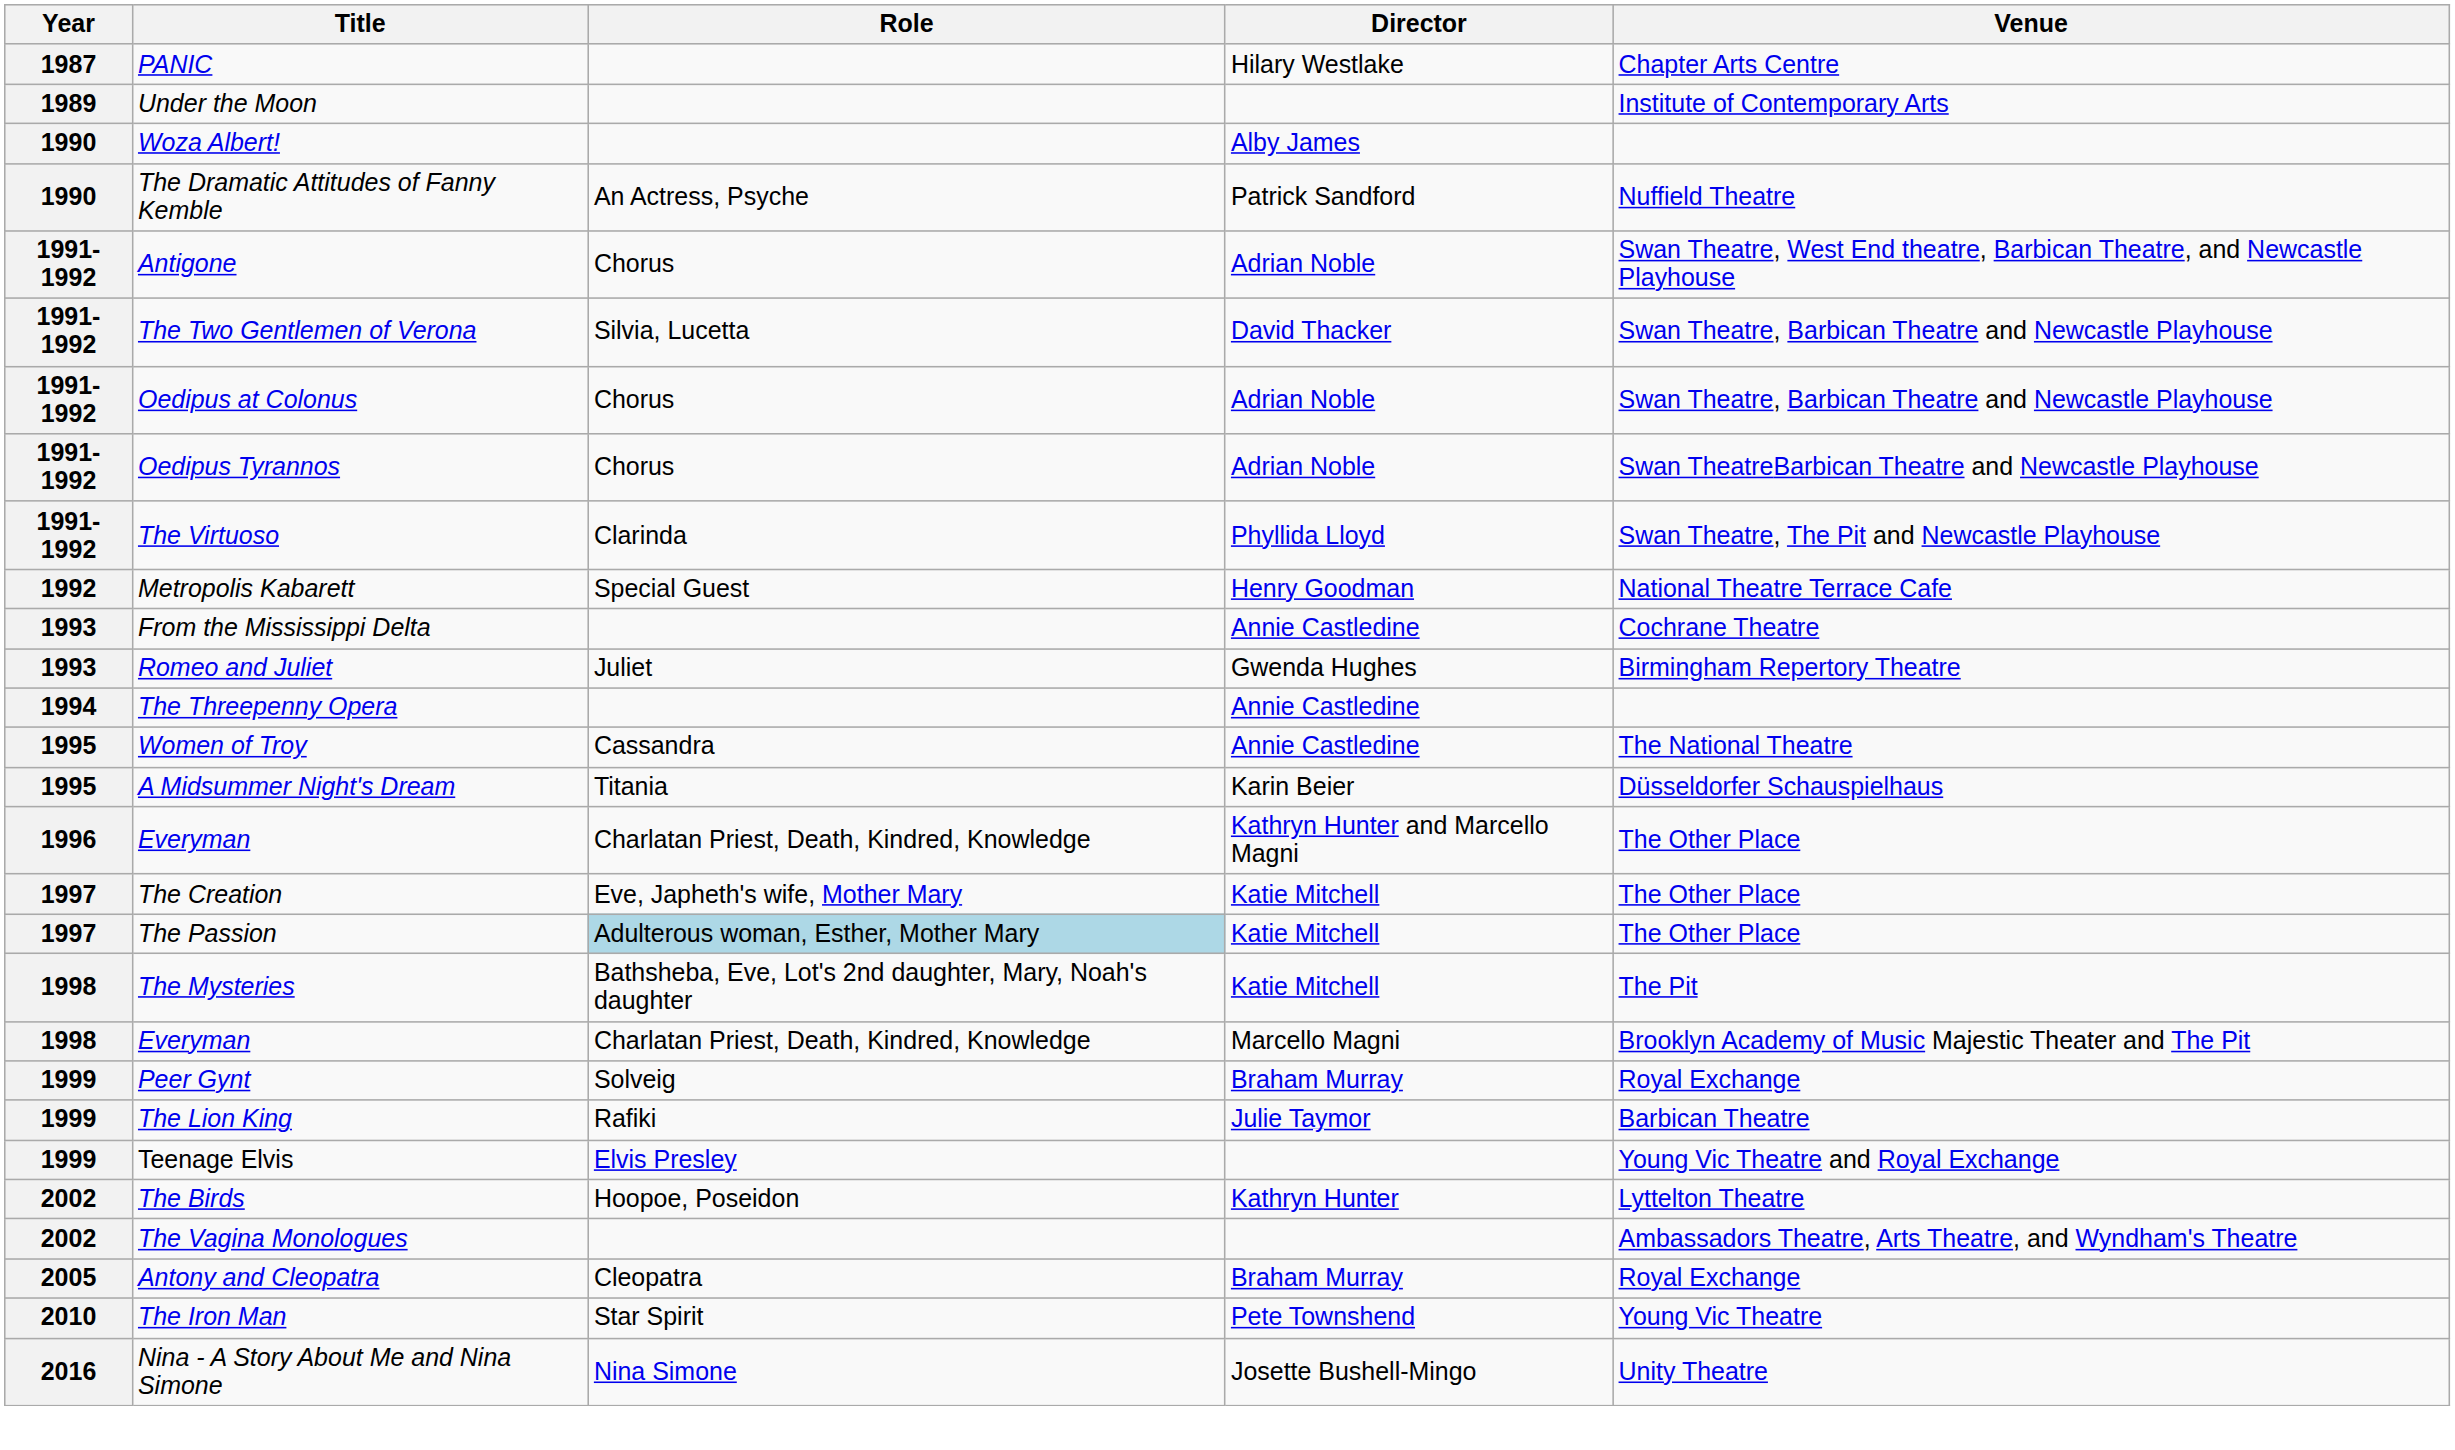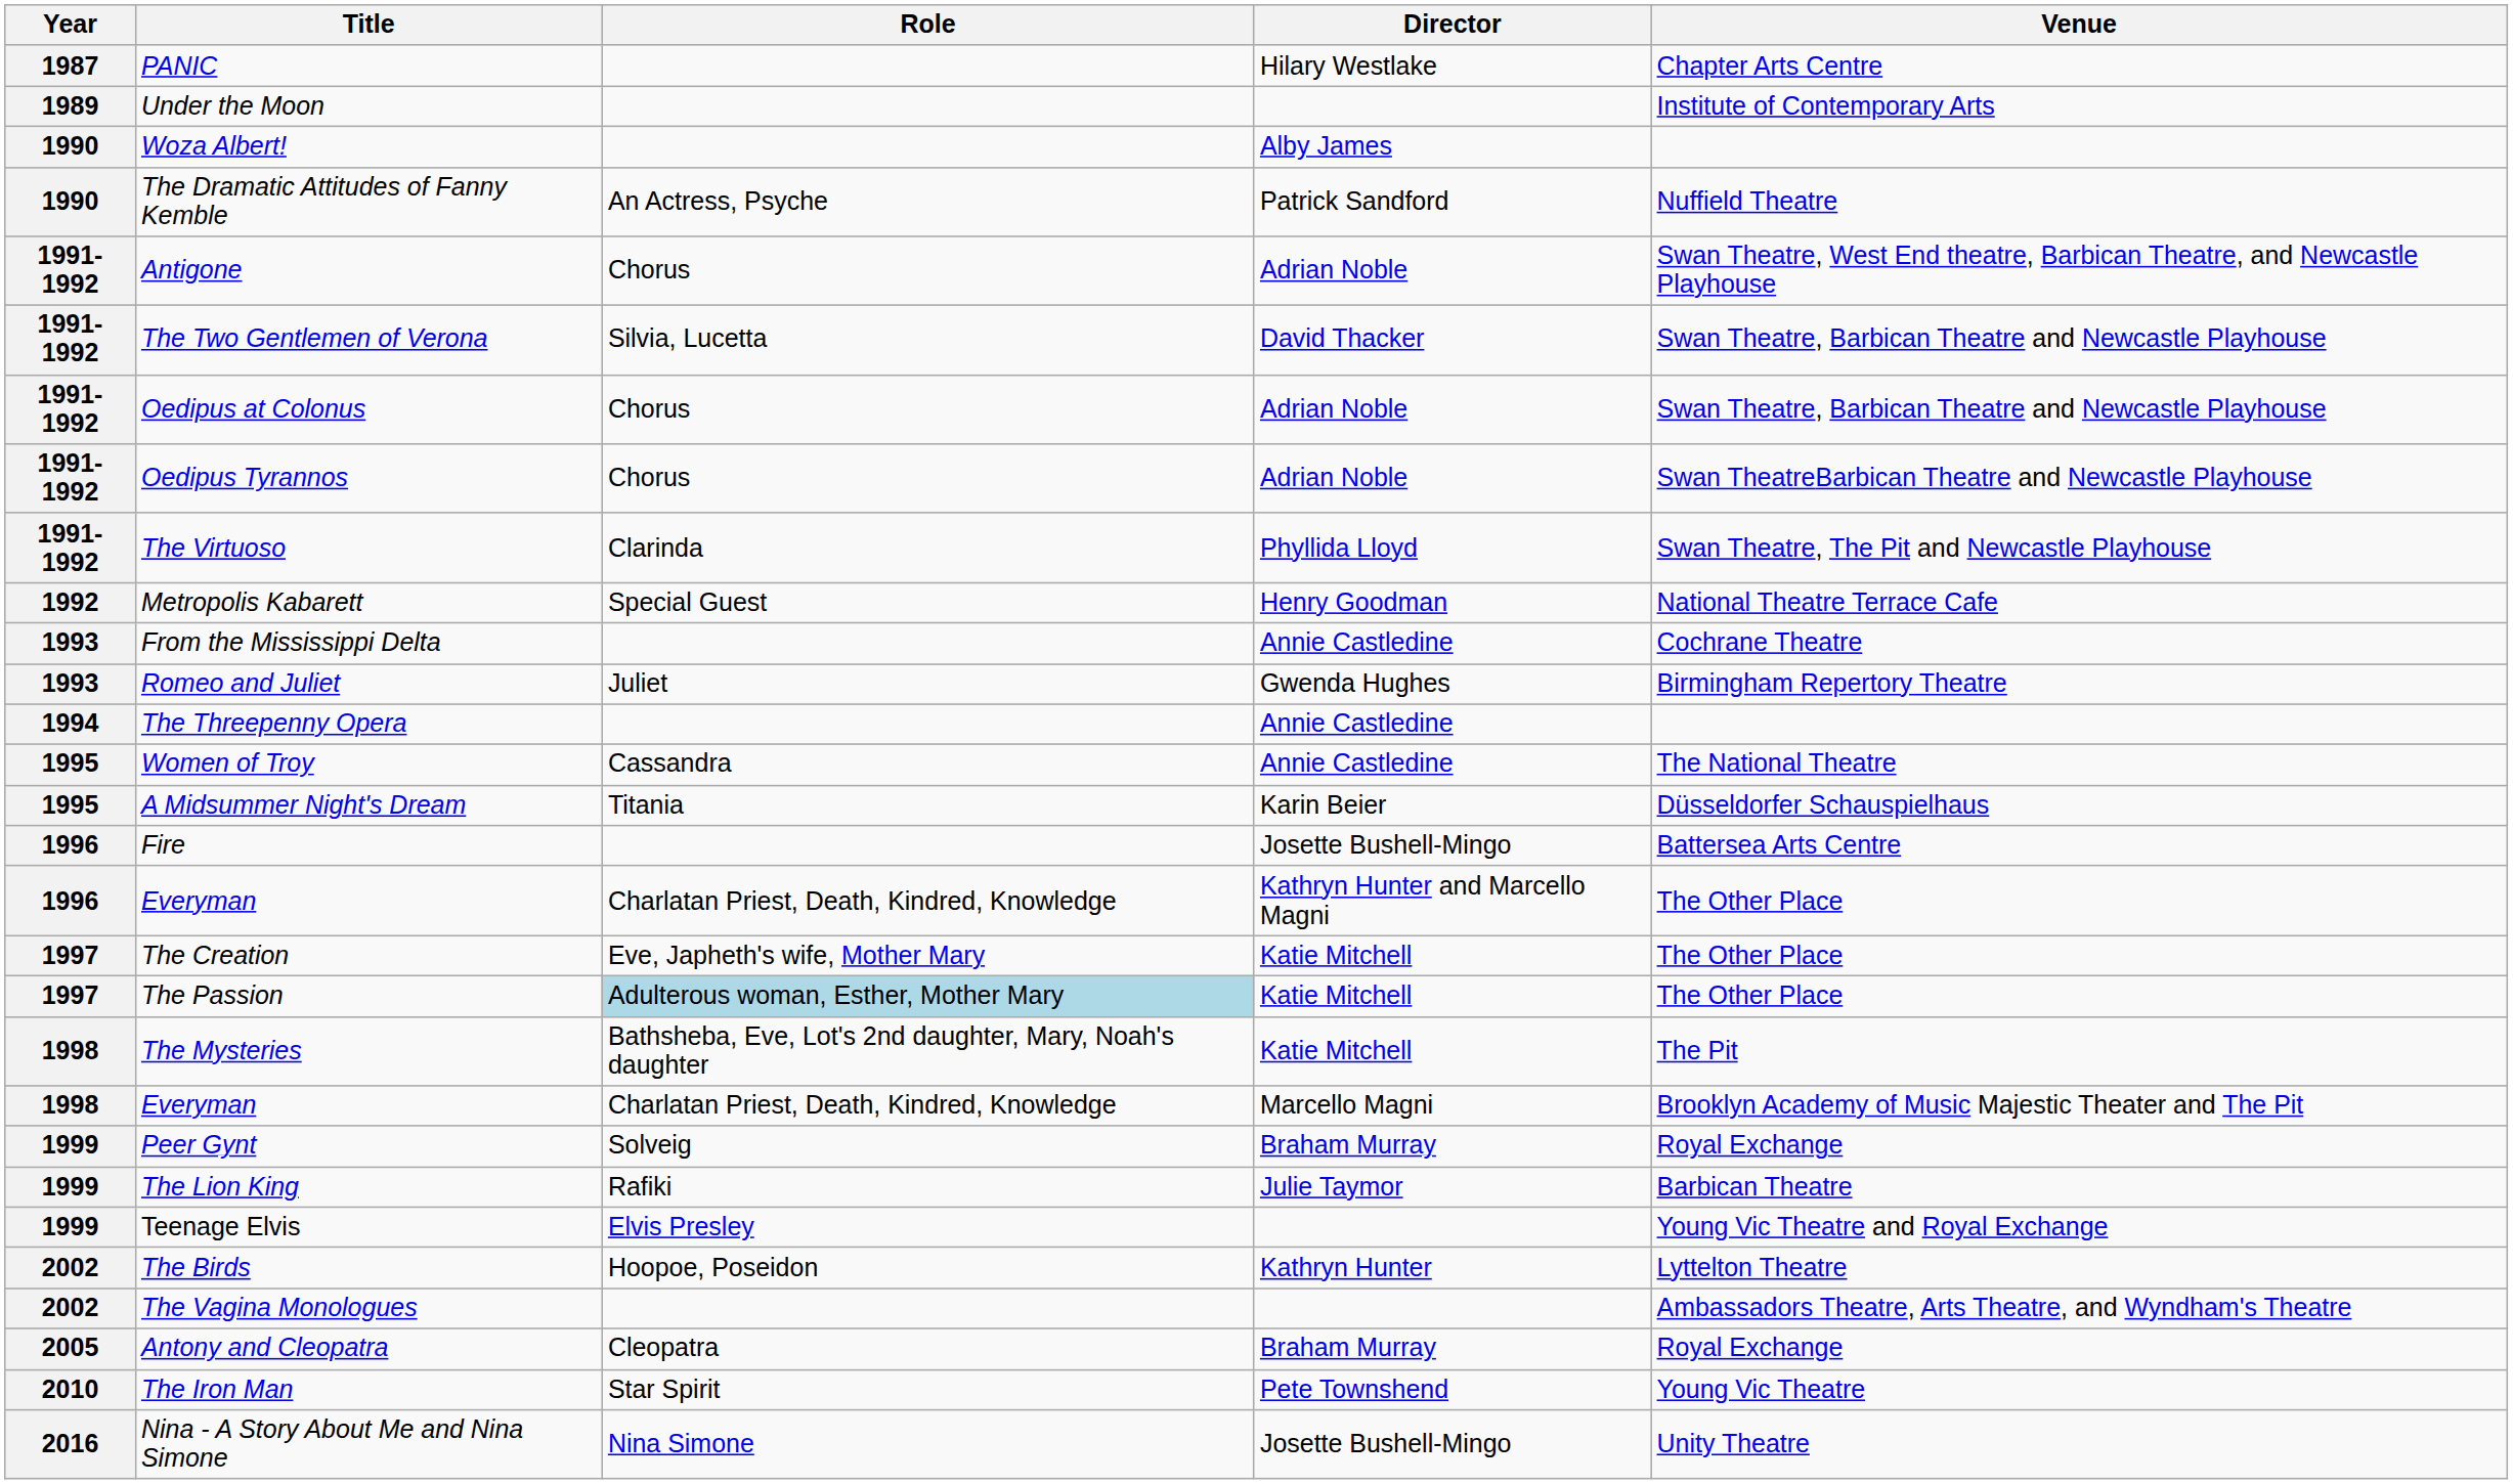+ row: 1996 | Fire | Josette Bushell-Mingo | Battersea Arts Centre
